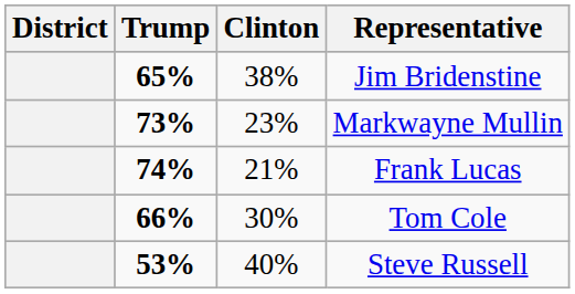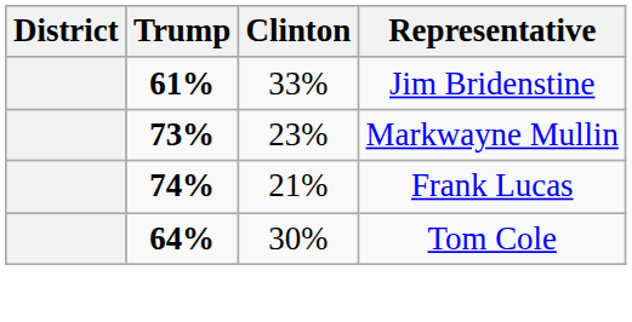Jim Bridenstine | Trump: 65% -> 61%
Jim Bridenstine | Clinton: 38% -> 33%
Tom Cole | Trump: 66% -> 64%
- row: 53% | 40% | Steve Russell
